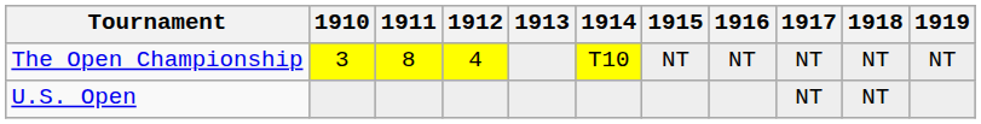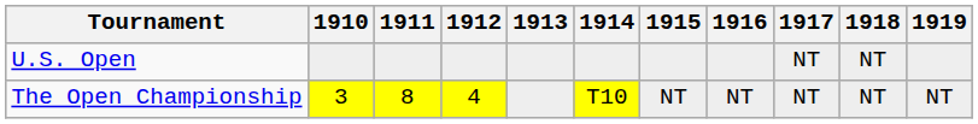rows swapped: U.S. Open <-> The Open Championship
